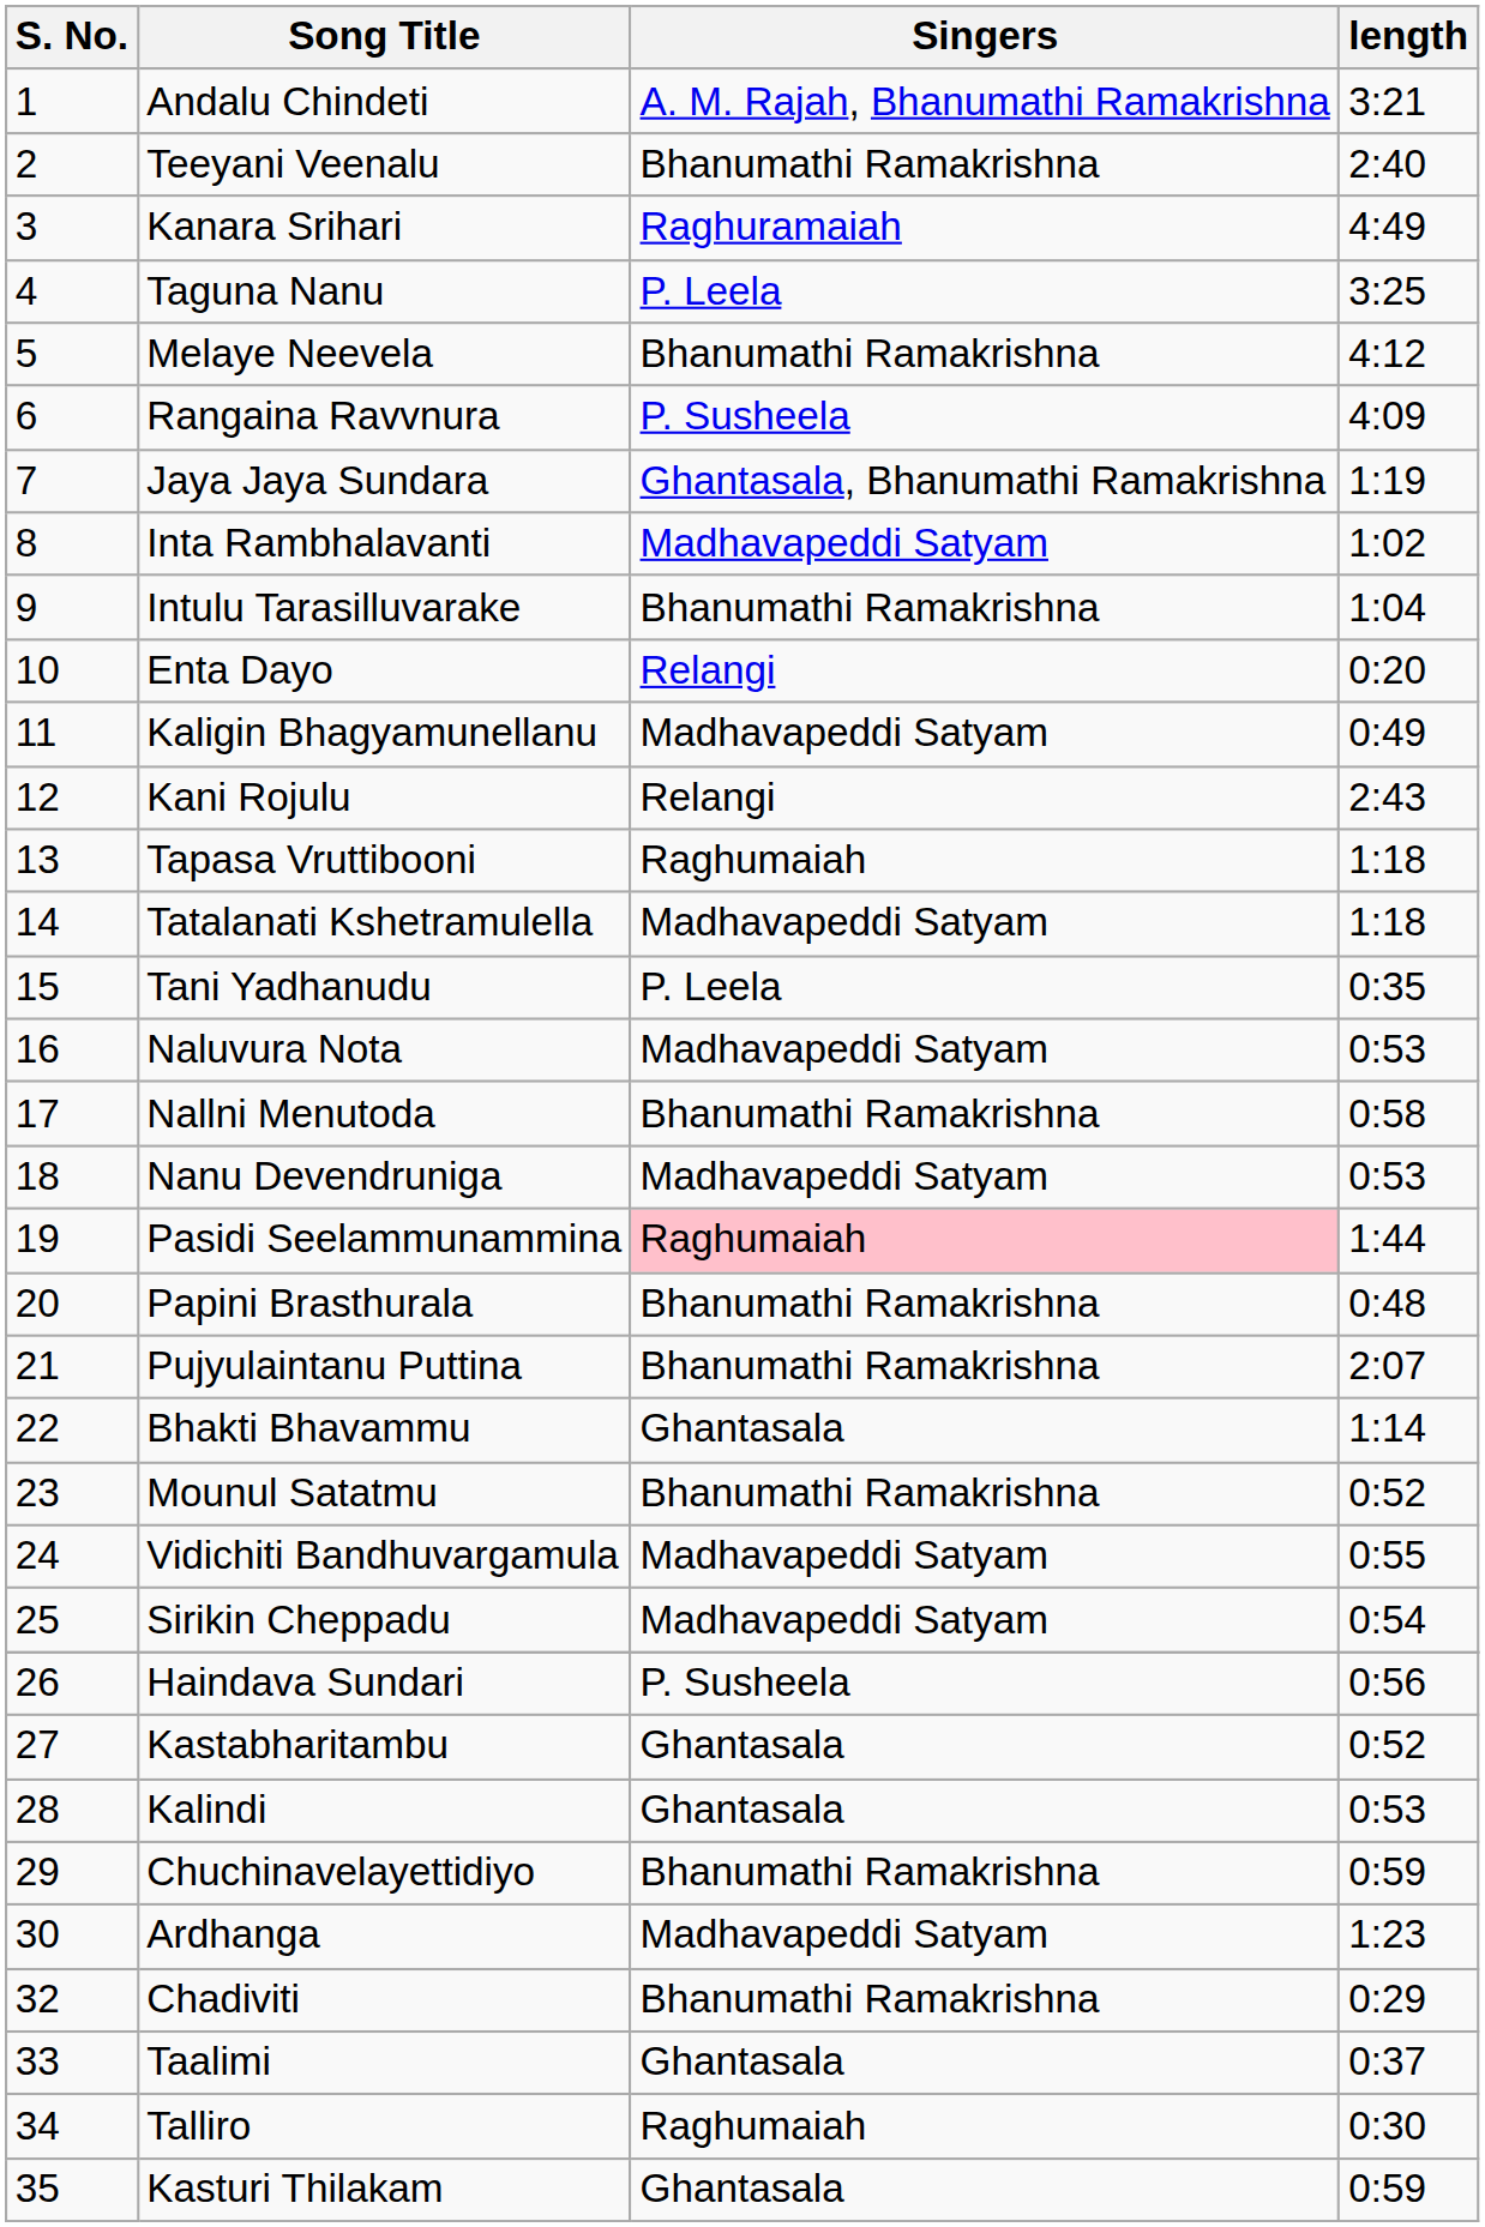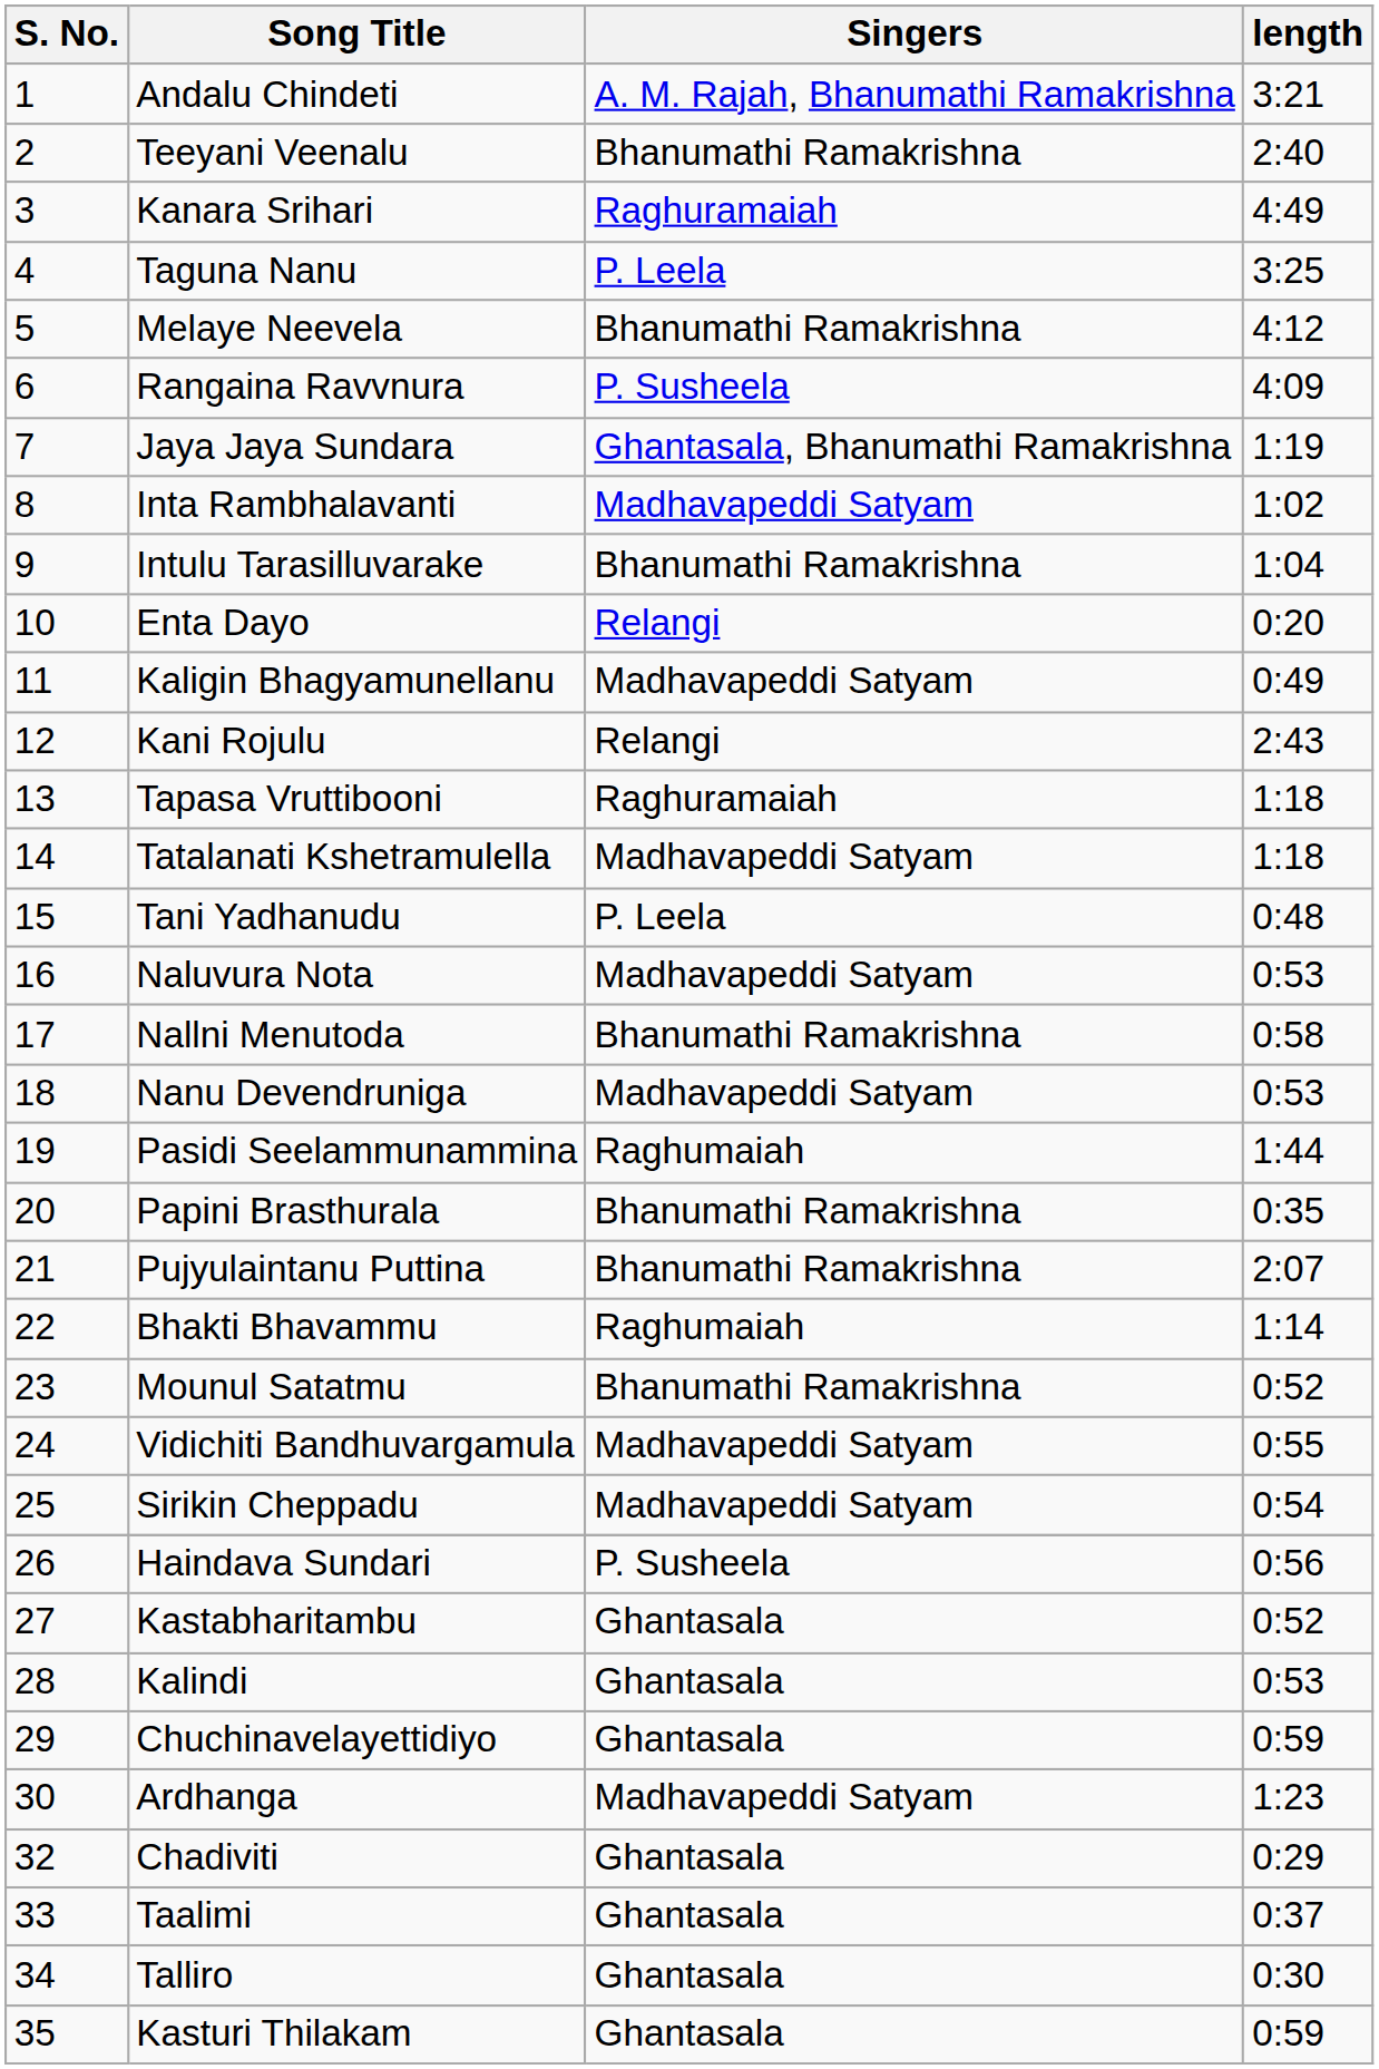Tapasa Vruttibooni | Singers: Raghumaiah -> Raghuramaiah
Tani Yadhanudu | length: 0:35 -> 0:48
Pasidi Seelammunammina | Singers: pink background -> no background
Papini Brasthurala | length: 0:48 -> 0:35
Bhakti Bhavammu | Singers: Ghantasala -> Raghumaiah
Chuchinavelayettidiyo | Singers: Bhanumathi Ramakrishna -> Ghantasala
Chadiviti | Singers: Bhanumathi Ramakrishna -> Ghantasala
Talliro | Singers: Raghumaiah -> Ghantasala
